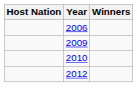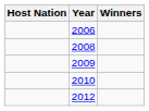+ row: 2008
